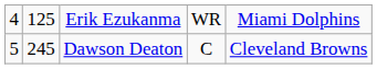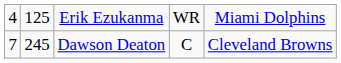Dawson Deaton | column 1: 5 -> 7
